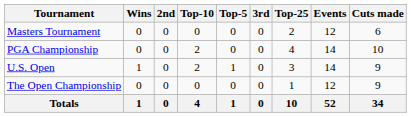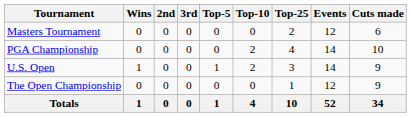columns swapped: 3rd <-> Top-10
